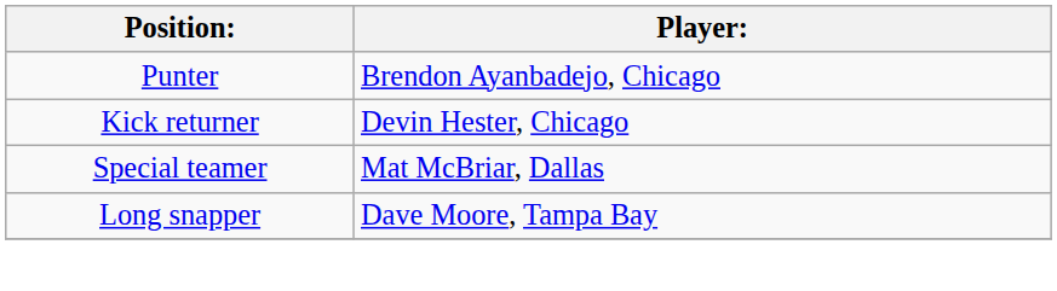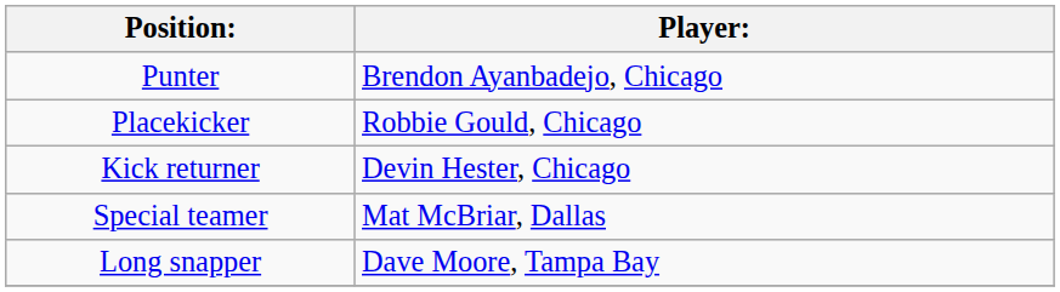+ row: Placekicker | Robbie Gould, Chicago
